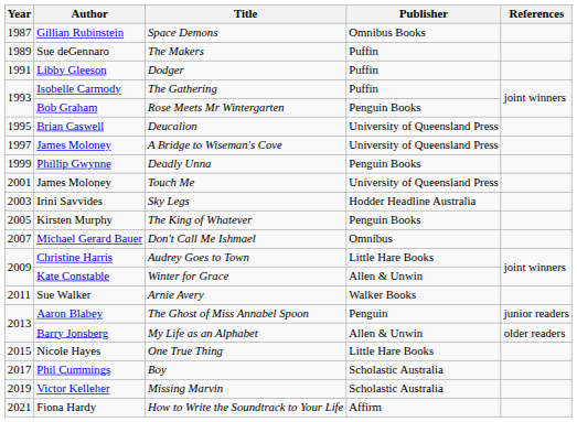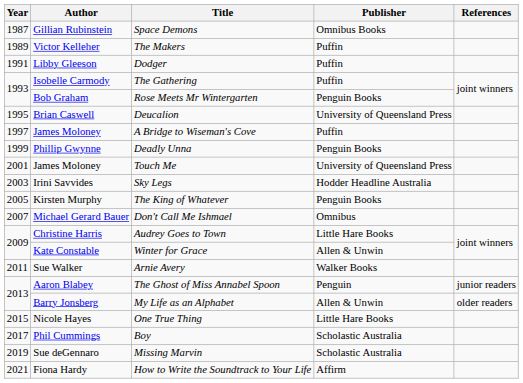The Makers | Author: Sue deGennaro -> Victor Kelleher
A Bridge to Wiseman's Cove | Publisher: University of Queensland Press -> Puffin
Missing Marvin | Author: Victor Kelleher -> Sue deGennaro
